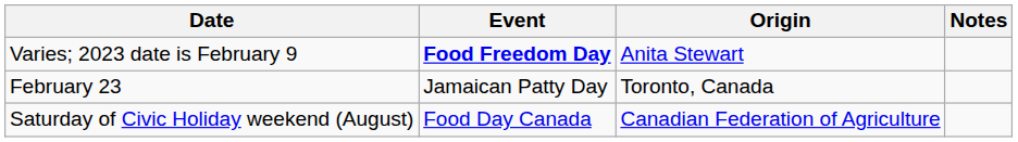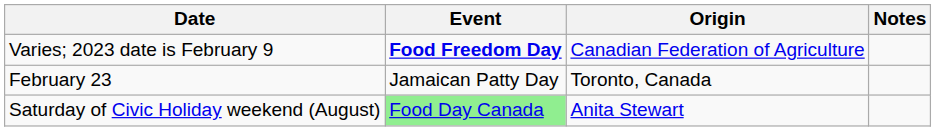Varies; 2023 date is February 9 | Origin: Anita Stewart -> Canadian Federation of Agriculture
Saturday of Civic Holiday weekend (August) | Event: no background -> lightgreen background
Saturday of Civic Holiday weekend (August) | Origin: Canadian Federation of Agriculture -> Anita Stewart
